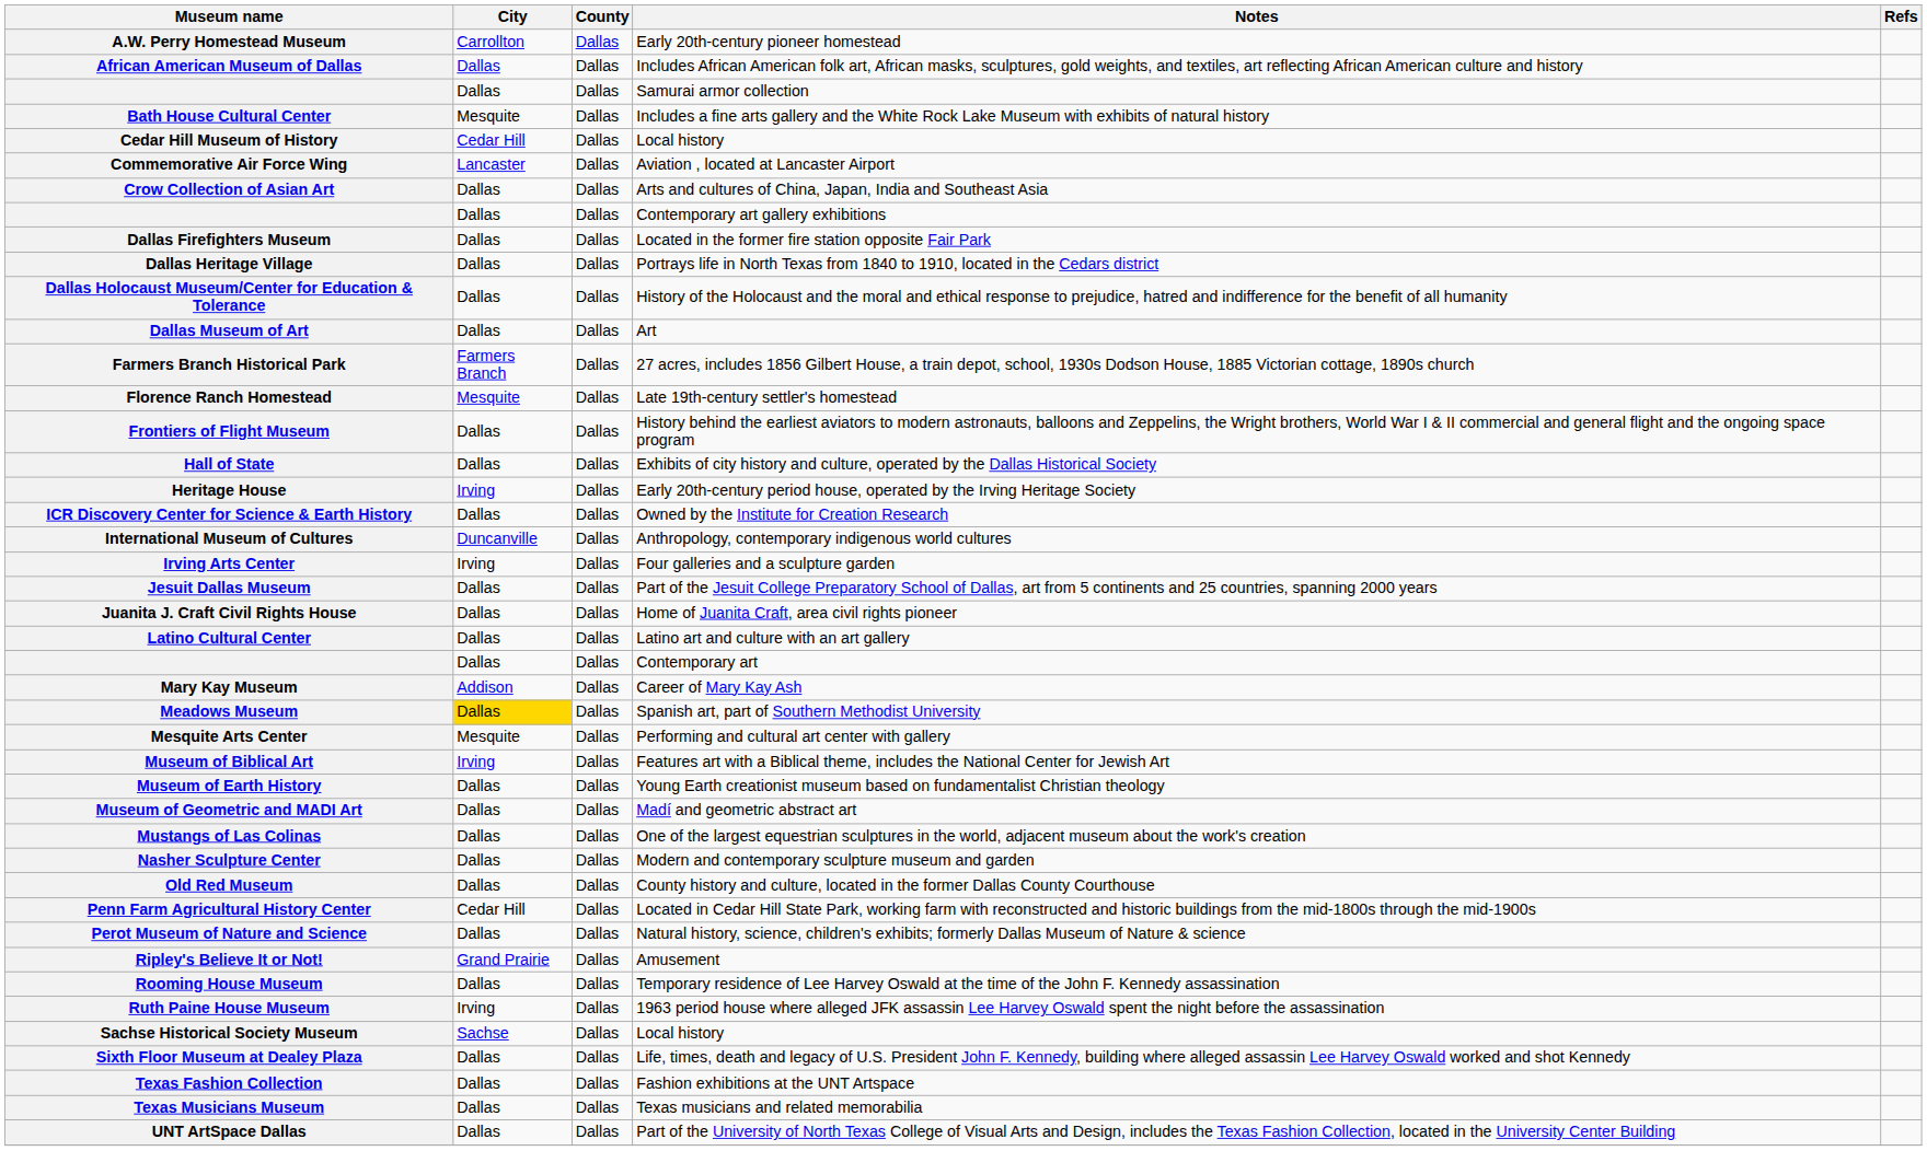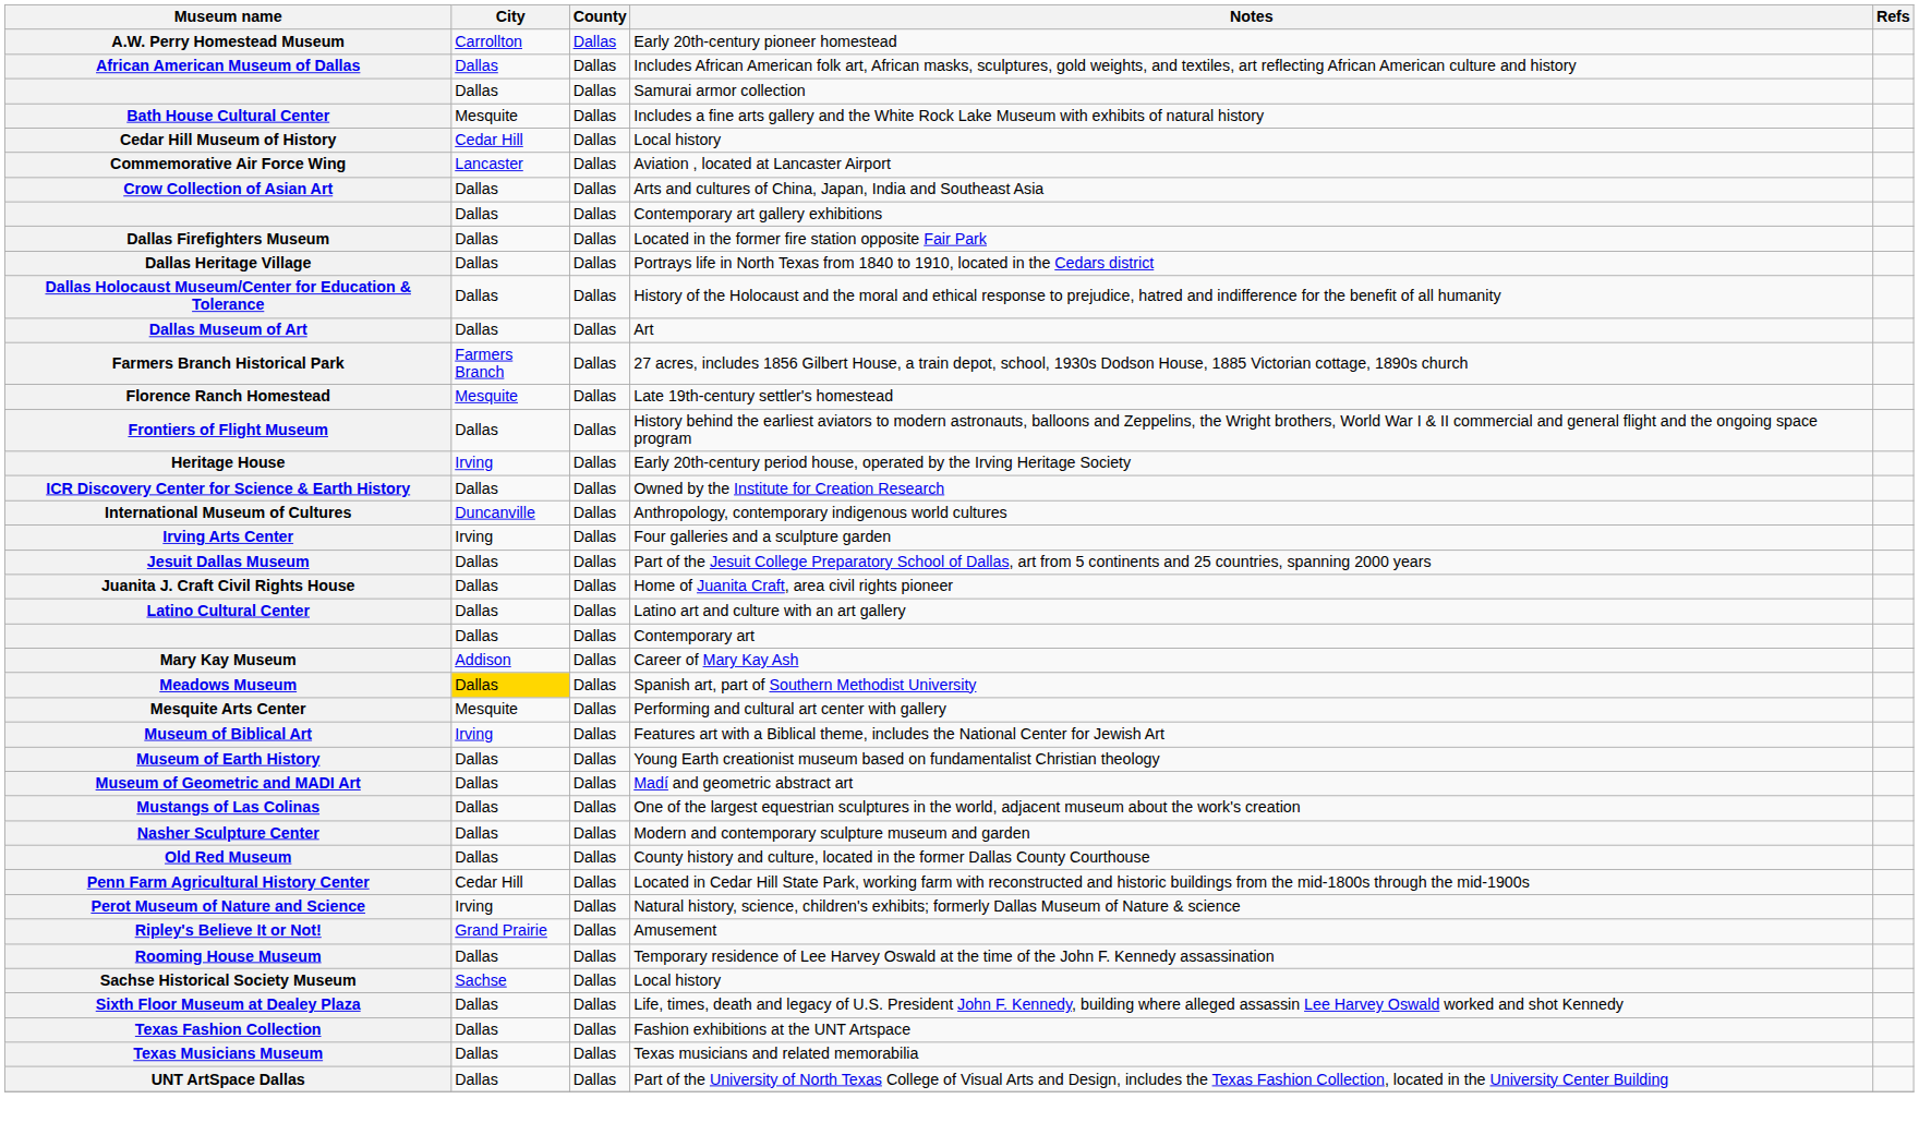- row: Hall of State | Dallas | Dallas | Exhibits of city history and culture, operated by the Dallas Historical Society
Perot Museum of Nature and Science | City: Dallas -> Irving
- row: Ruth Paine House Museum | Irving | Dallas | 1963 period house where alleged JFK assassin Lee Harvey Oswald spent the night before the assassination
